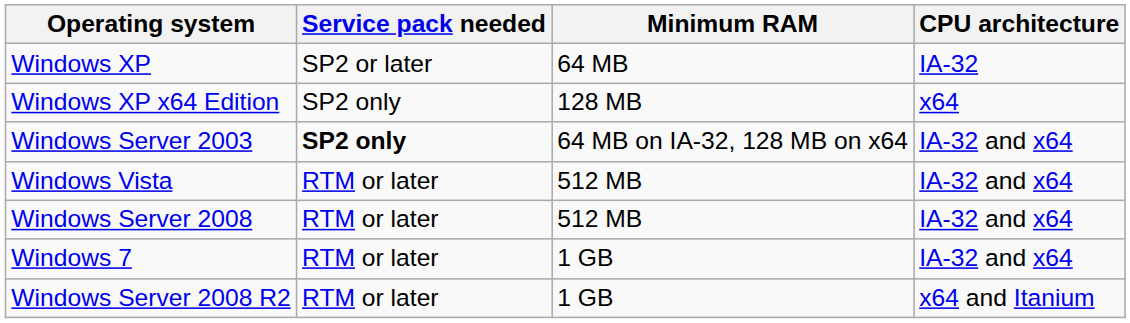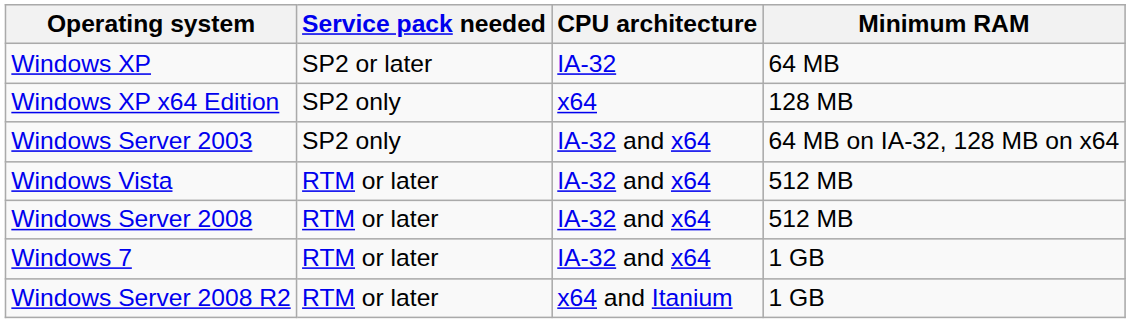columns swapped: CPU architecture <-> Minimum RAM
Windows Server 2003 | Service pack needed: bold -> normal
